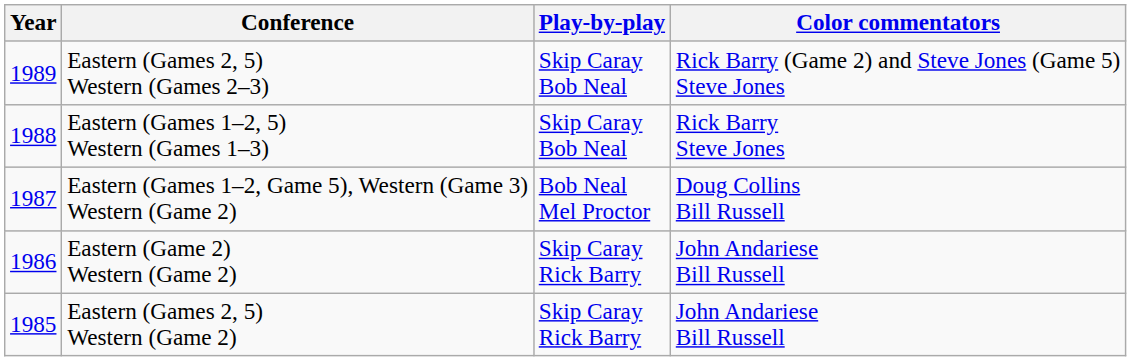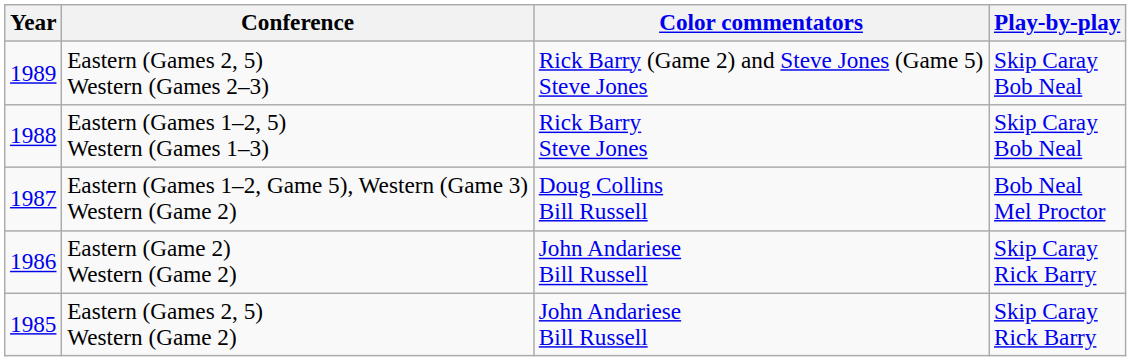columns swapped: Play-by-play <-> Color commentators
